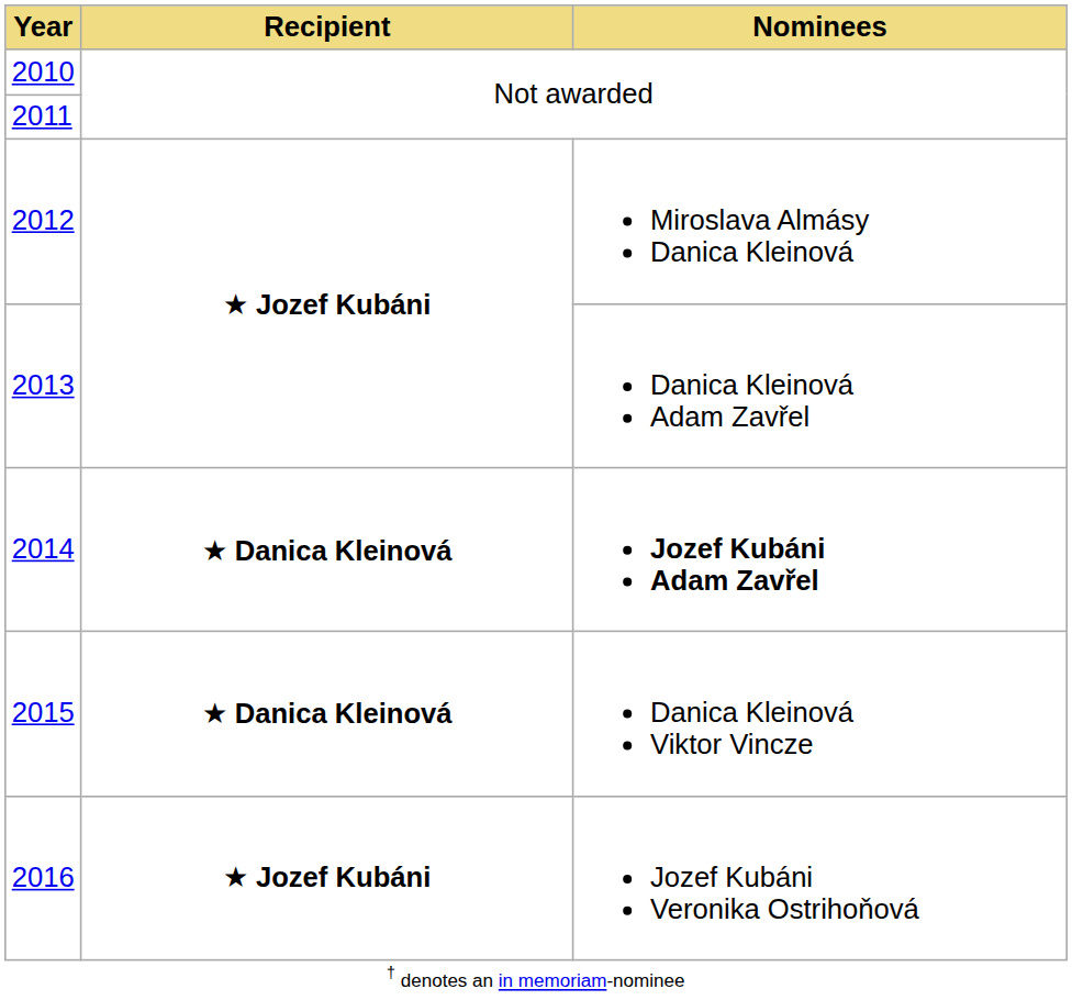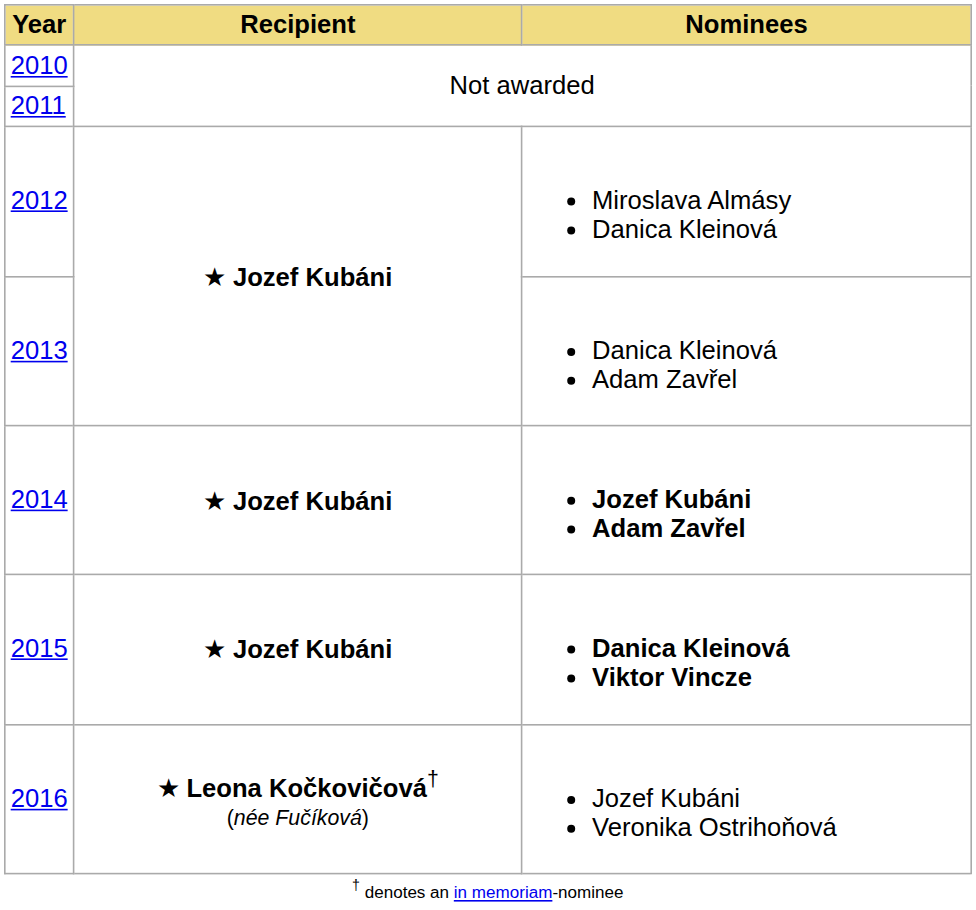2014 | Recipient: ★ Danica Kleinová -> ★ Jozef Kubáni
2015 | Recipient: ★ Danica Kleinová -> ★ Jozef Kubáni
2015 | Nominees: normal -> bold
2016 | Recipient: ★ Jozef Kubáni -> ★ Leona Kočkovičová† (née Fučíková)
